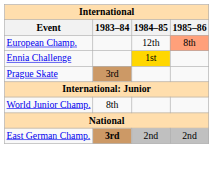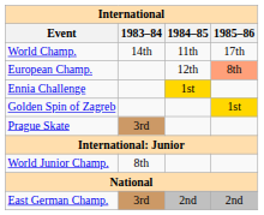+ row: World Champ. | 14th | 11th | 17th
+ row: Golden Spin of Zagreb | 1st
East German Champ. | 1983–84: bold -> normal
